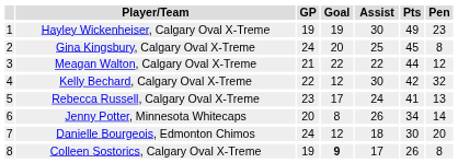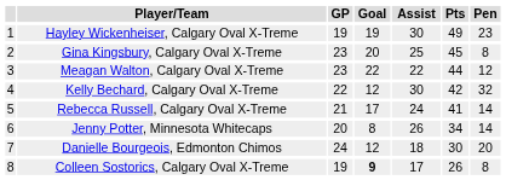Gina Kingsbury, Calgary Oval X-Treme | GP: 24 -> 23
Meagan Walton, Calgary Oval X-Treme | GP: 21 -> 23
Rebecca Russell, Calgary Oval X-Treme | GP: 23 -> 21
Rebecca Russell, Calgary Oval X-Treme | Pen: 13 -> 14
